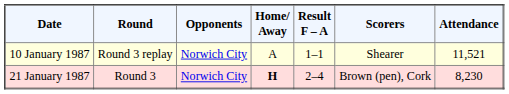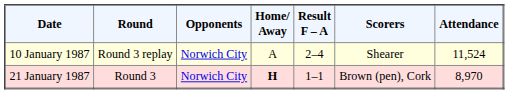10 January 1987 | Result F – A: 1–1 -> 2–4
10 January 1987 | Attendance: 11,521 -> 11,524
21 January 1987 | Result F – A: 2–4 -> 1–1
21 January 1987 | Attendance: 8,230 -> 8,970
